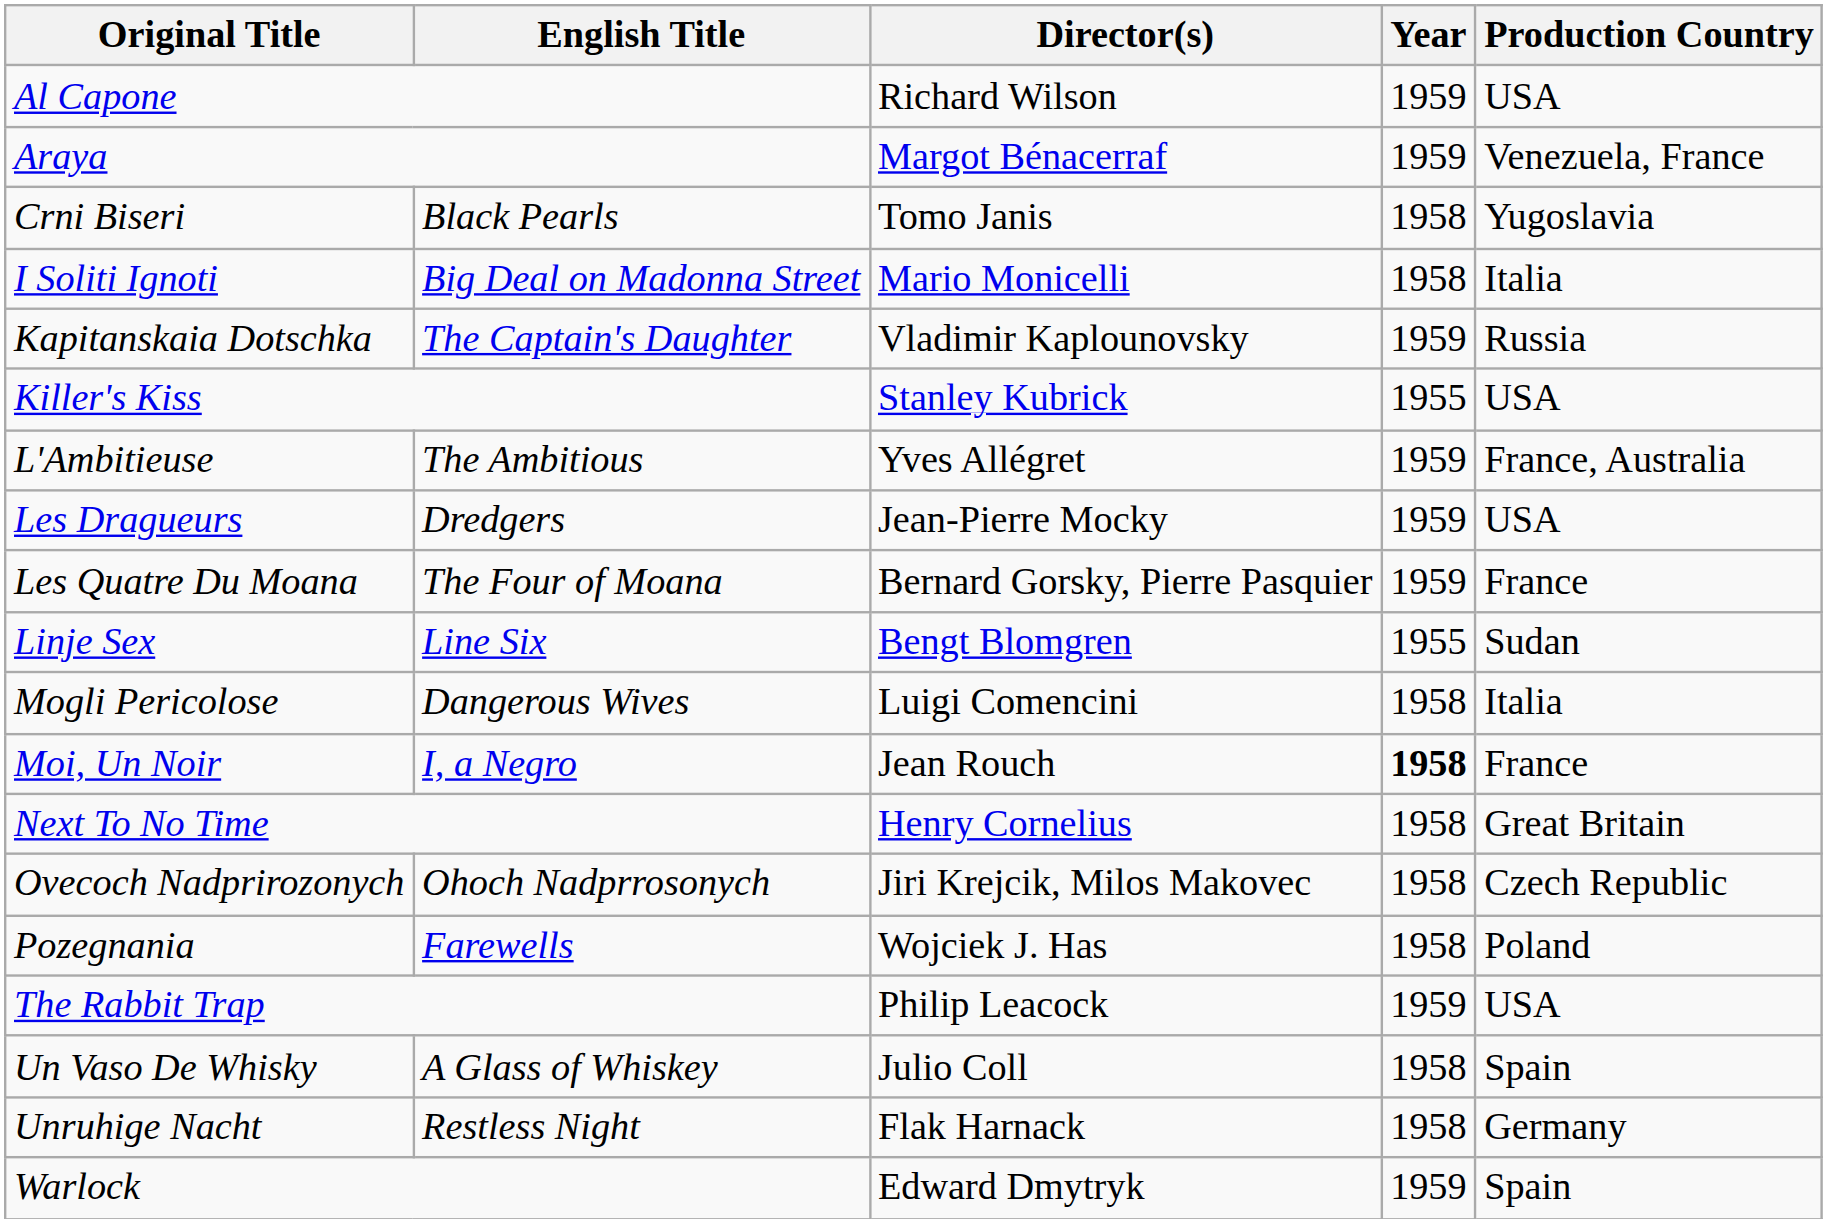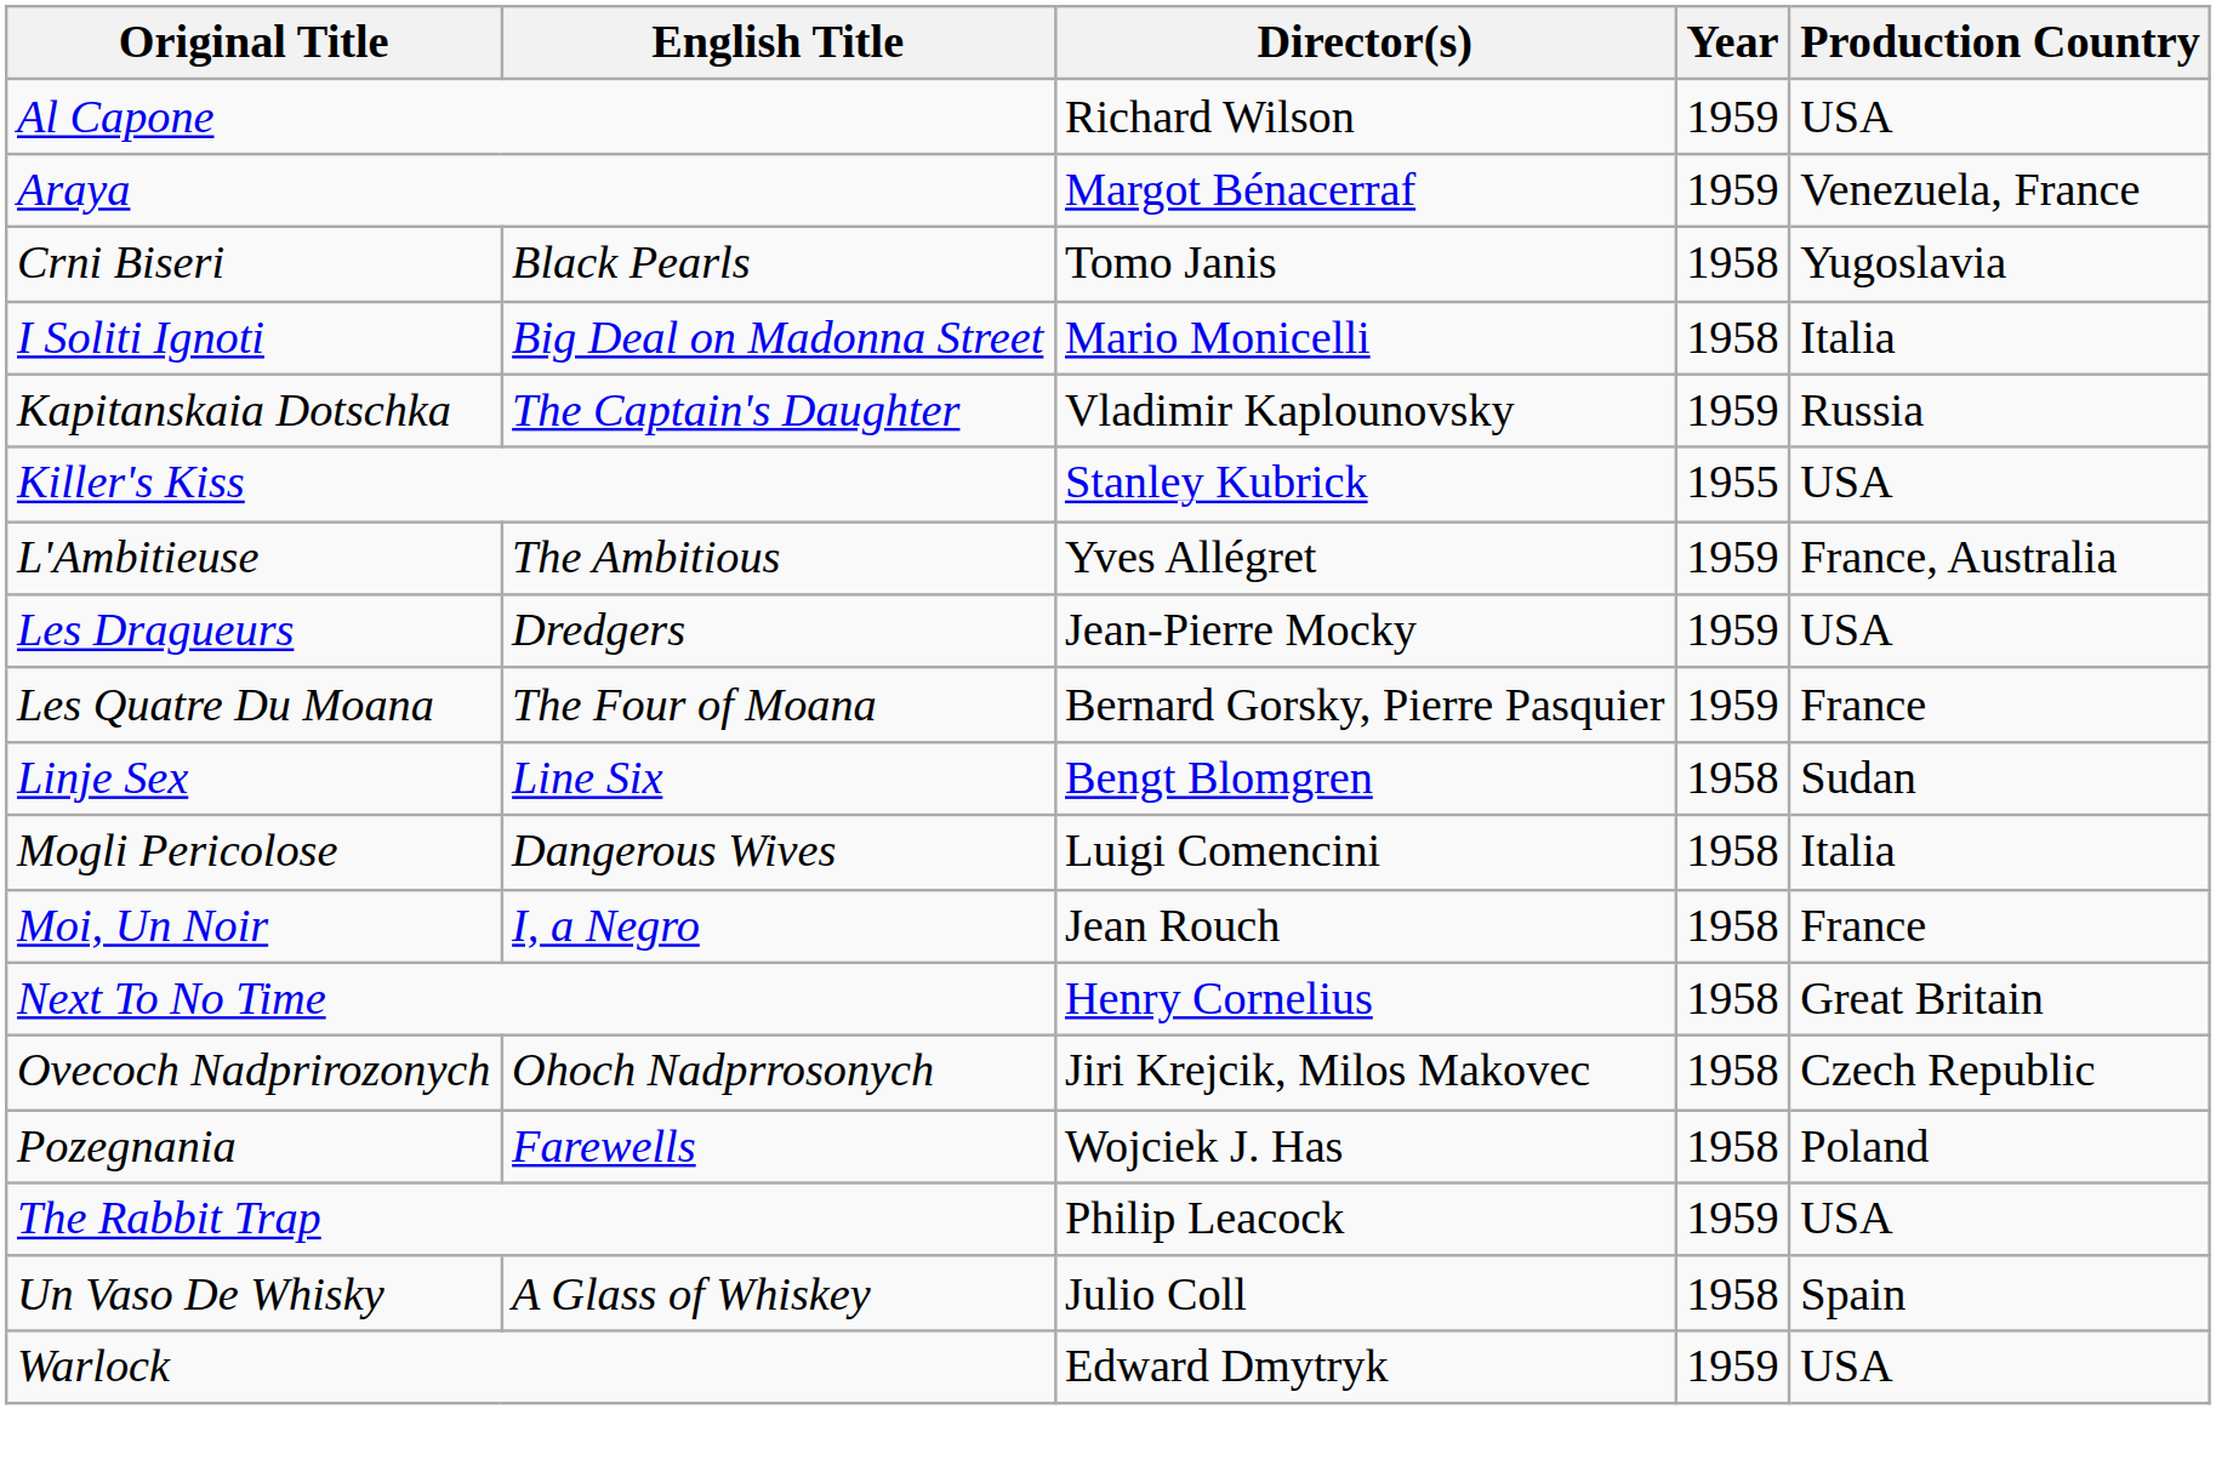Linje Sex | Year: 1955 -> 1958
Moi, Un Noir | Year: bold -> normal
- row: Unruhige Nacht | Restless Night | Flak Harnack | 1958 | Germany
Warlock | Production Country: Spain -> USA
